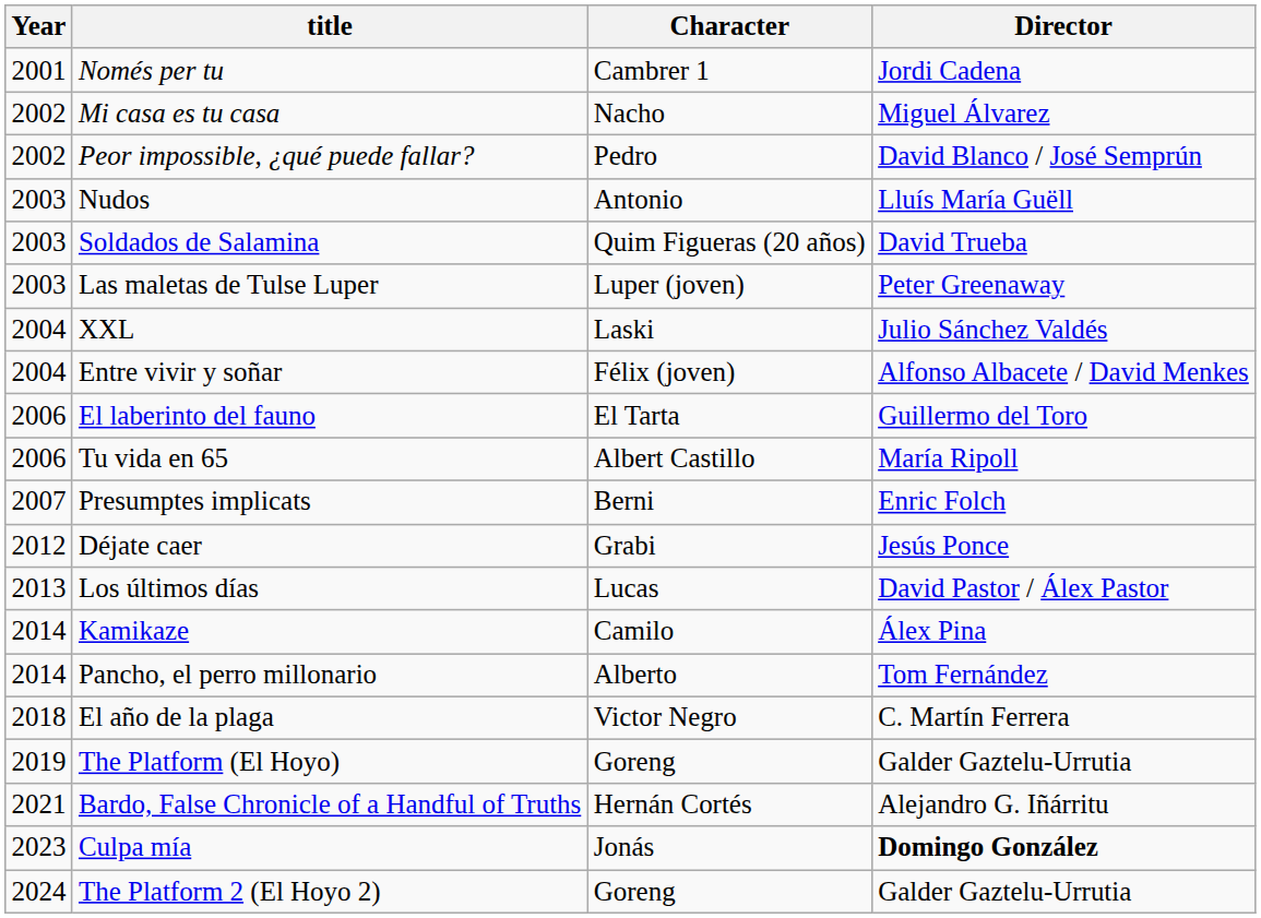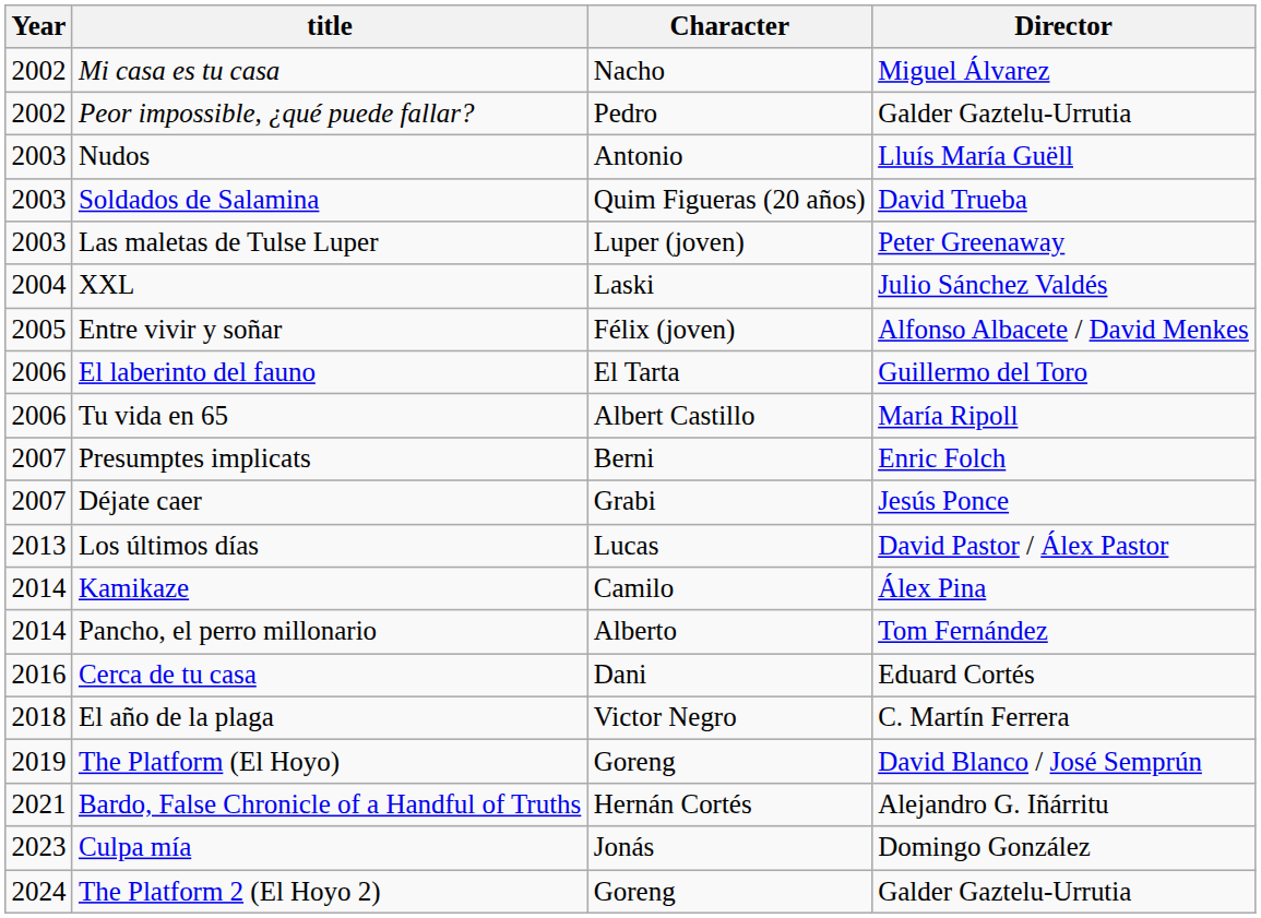- row: 2001 | Només per tu | Cambrer 1 | Jordi Cadena
Peor impossible, ¿qué puede fallar? | Director: David Blanco / José Semprún -> Galder Gaztelu-Urrutia
Entre vivir y soñar | Year: 2004 -> 2005
Déjate caer | Year: 2012 -> 2007
+ row: 2016 | Cerca de tu casa | Dani | Eduard Cortés
The Platform (El Hoyo) | Director: Galder Gaztelu-Urrutia -> David Blanco / José Semprún
Culpa mía | Director: bold -> normal
